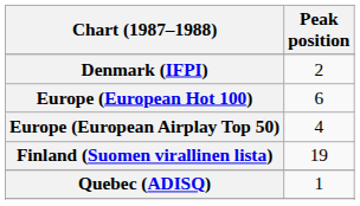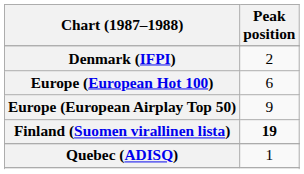Europe (European Airplay Top 50) | Peak position: 4 -> 9
Finland (Suomen virallinen lista) | Peak position: normal -> bold
